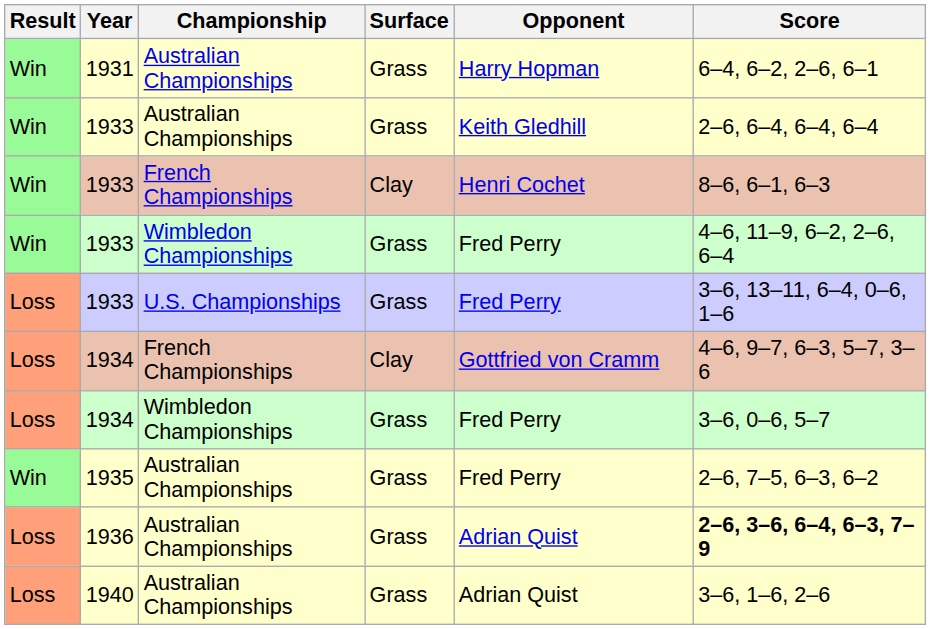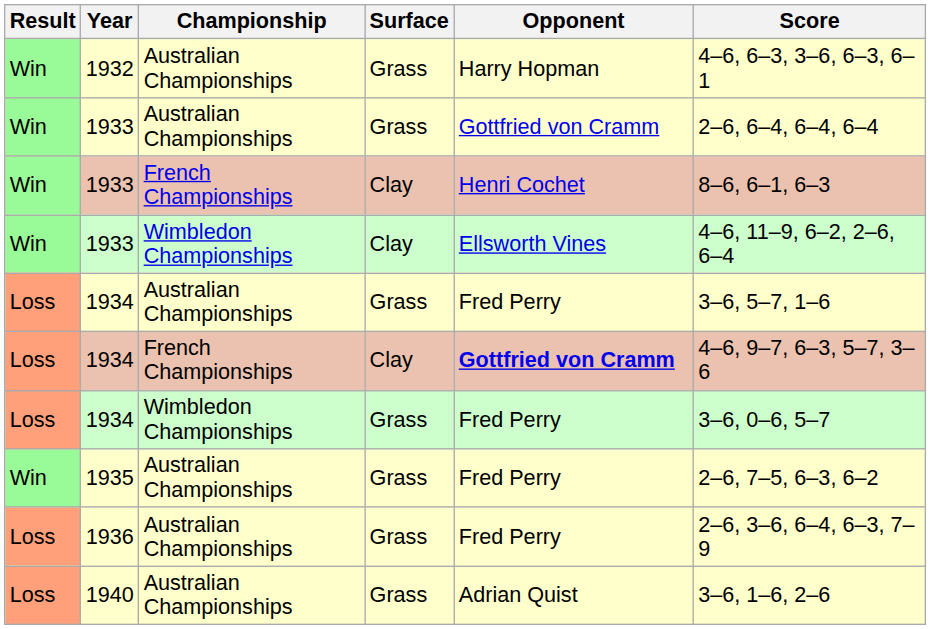- row: Win | 1931 | Australian Championships | Grass | Harry Hopman | 6–4, 6–2, 2–6, 6–1
+ row: Win | 1932 | Australian Championships | Grass | Harry Hopman | 4–6, 6–3, 3–6, 6–3, 6–1
1933 / Australian Championships | Opponent: Keith Gledhill -> Gottfried von Cramm
1933 / Wimbledon Championships | Surface: Grass -> Clay
1933 / Wimbledon Championships | Opponent: Fred Perry -> Ellsworth Vines
- row: Loss | 1933 | U.S. Championships | Grass | Fred Perry | 3–6, 13–11, 6–4, 0–6, 1–6
+ row: Loss | 1934 | Australian Championships | Grass | Fred Perry | 3–6, 5–7, 1–6
1934 / French Championships | Opponent: normal -> bold
1936 | Opponent: Adrian Quist -> Fred Perry
1936 | Score: bold -> normal
